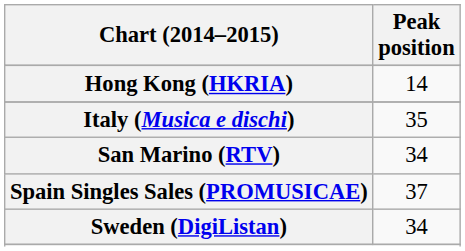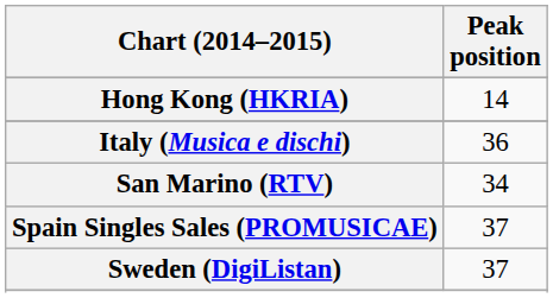Italy (Musica e dischi) | Peak position: 35 -> 36
Sweden (DigiListan) | Peak position: 34 -> 37
